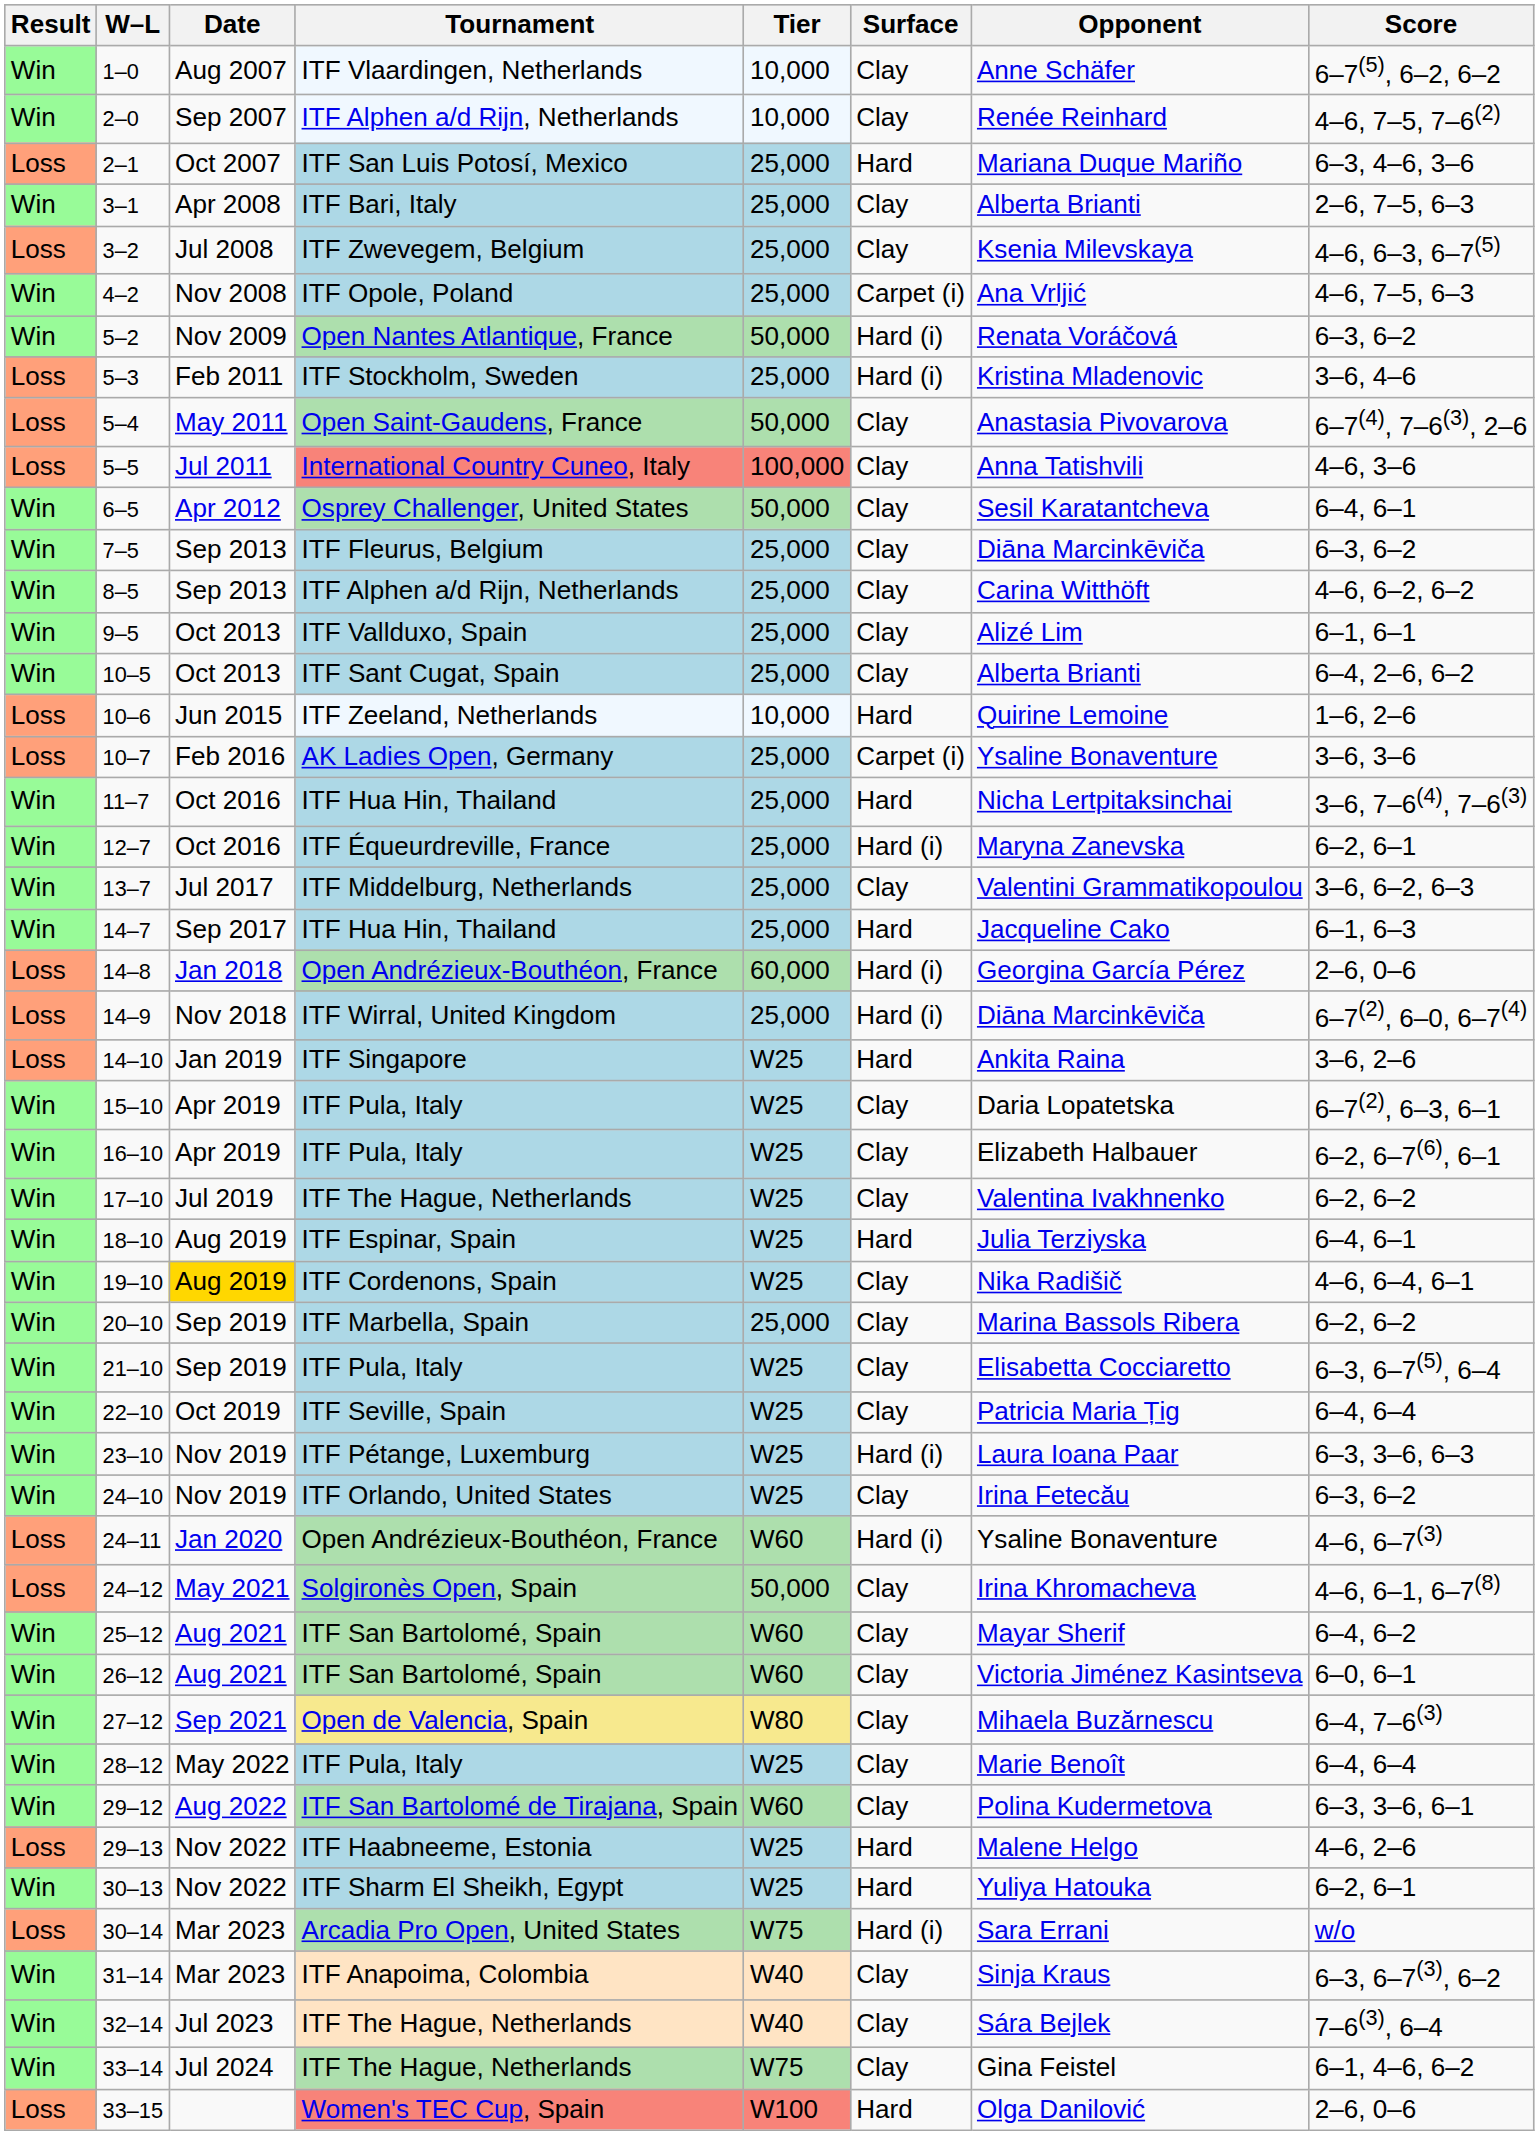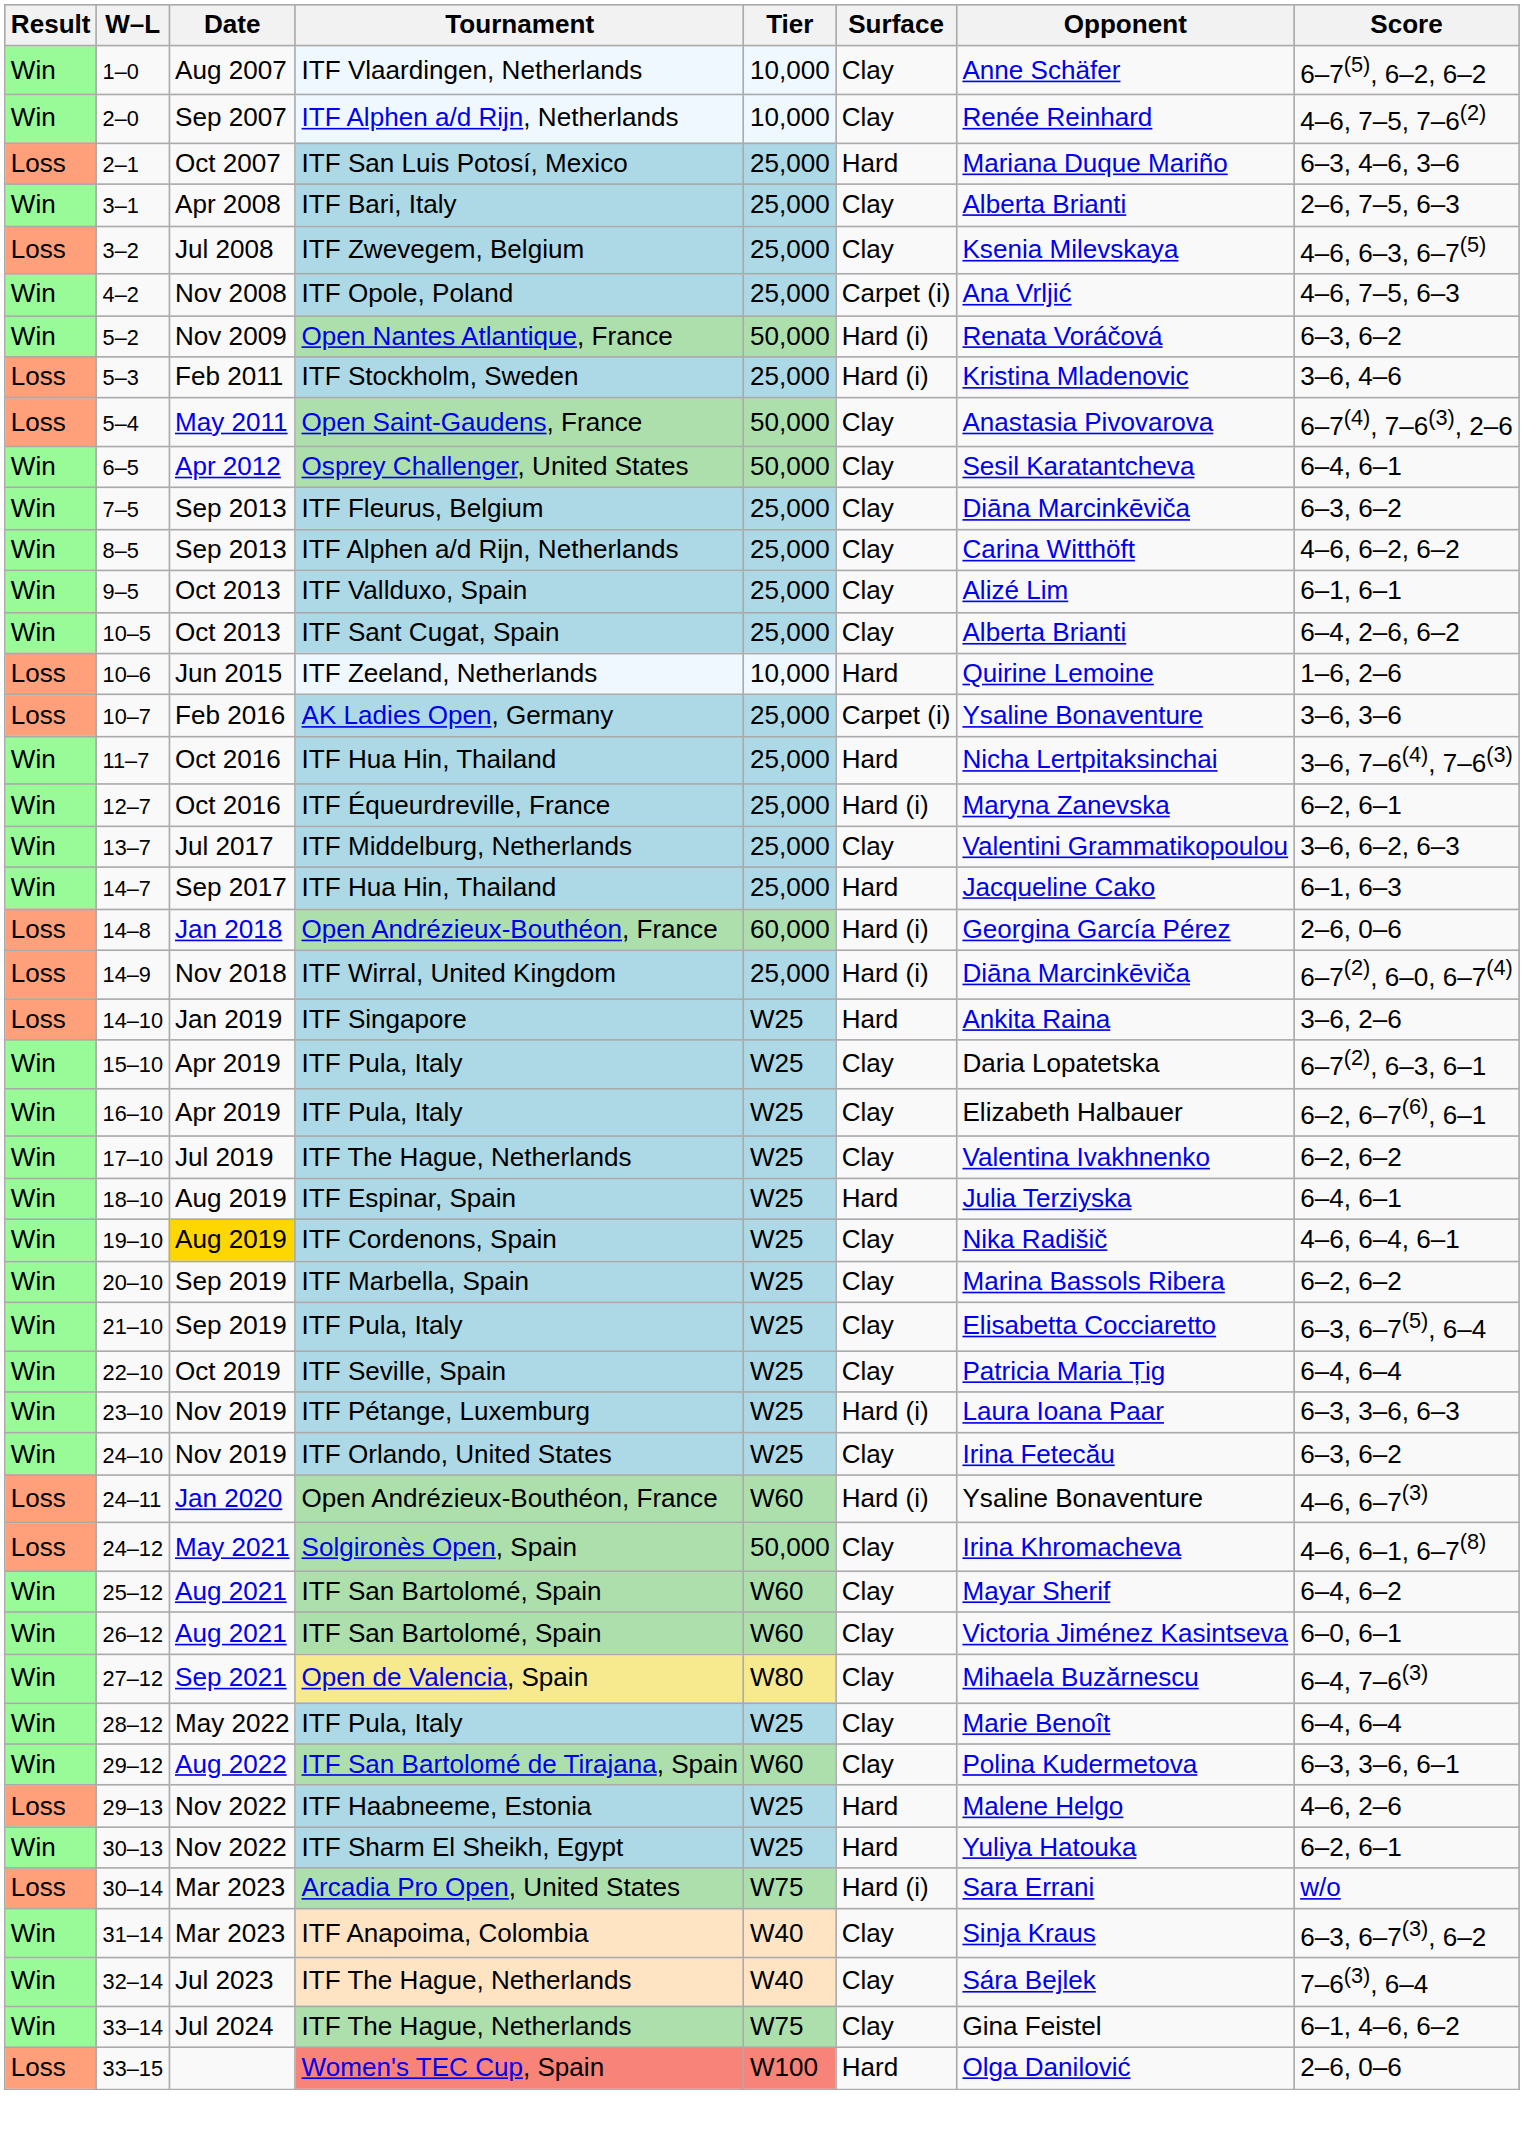- row: Loss | 5–5 | Jul 2011 | International Country Cuneo, Italy | 100,000 | Clay | Anna Tatishvili | 4–6, 3–6
20–10 | Tier: 25,000 -> W25
